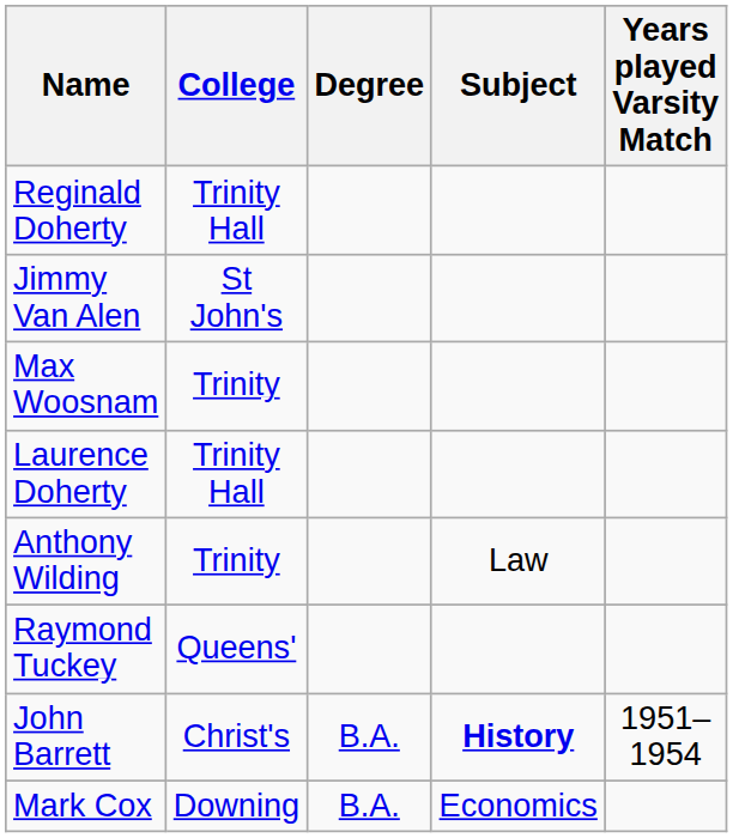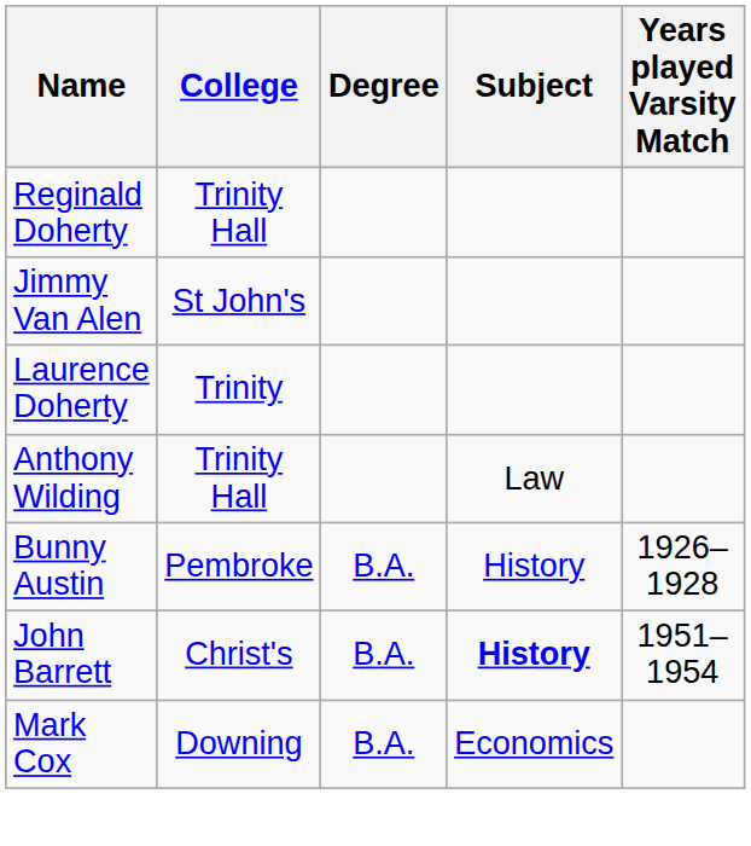- row: Max Woosnam | Trinity
Laurence Doherty | College: Trinity Hall -> Trinity
Anthony Wilding | College: Trinity -> Trinity Hall
- row: Raymond Tuckey | Queens'
+ row: Bunny Austin | Pembroke | B.A. | History | 1926–1928
